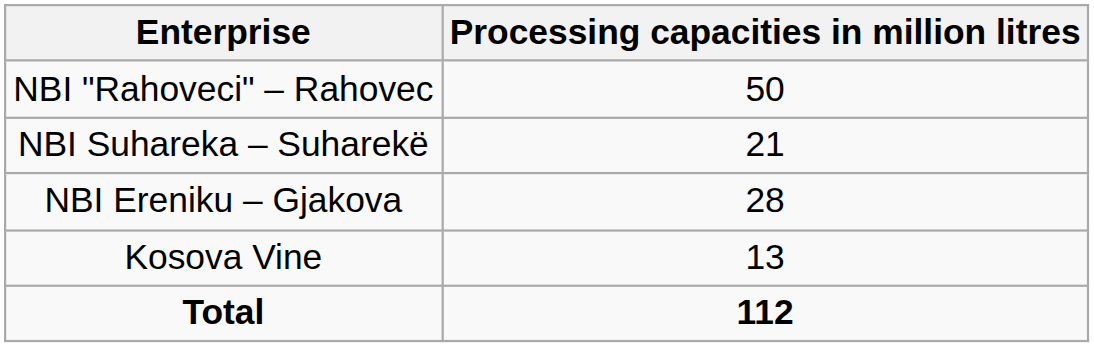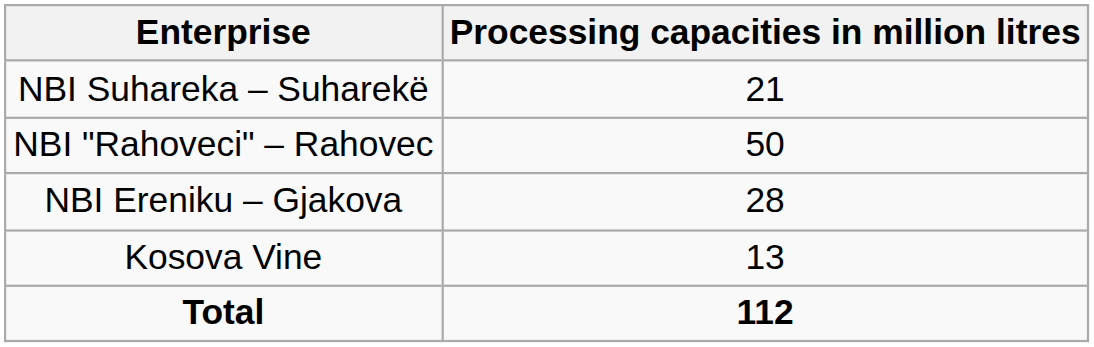rows swapped: NBI "Rahoveci" – Rahovec <-> NBI Suhareka – Suharekë
